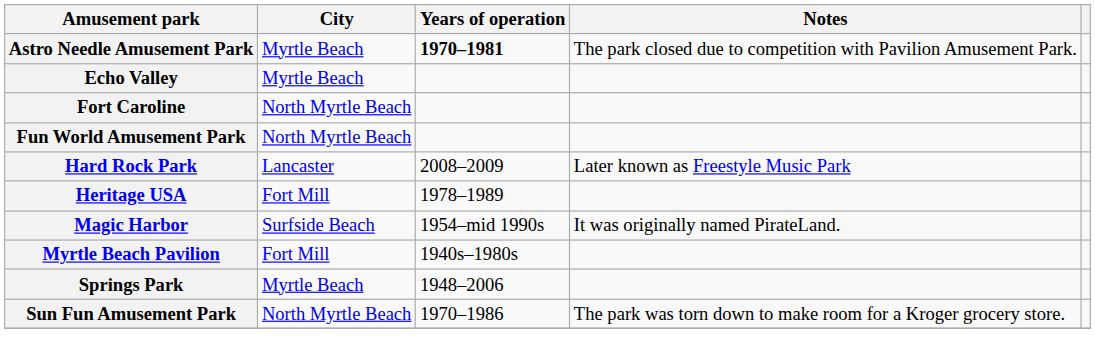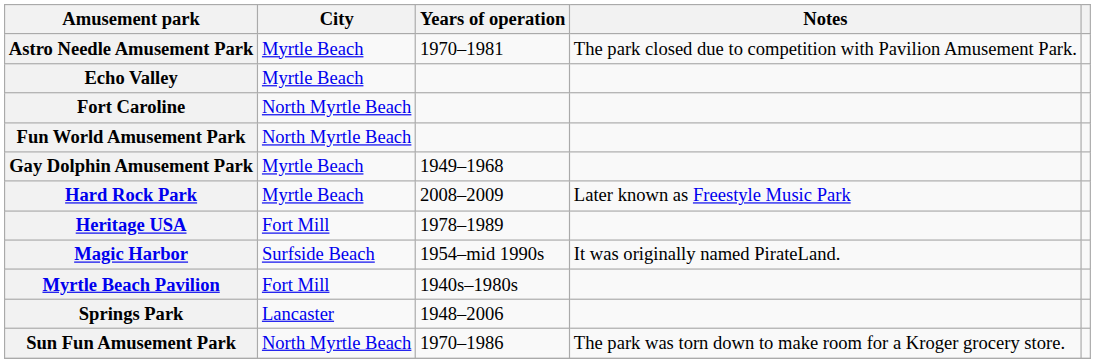Astro Needle Amusement Park | Years of operation: bold -> normal
+ row: Gay Dolphin Amusement Park | Myrtle Beach | 1949–1968
Hard Rock Park | City: Lancaster -> Myrtle Beach
Springs Park | City: Myrtle Beach -> Lancaster
